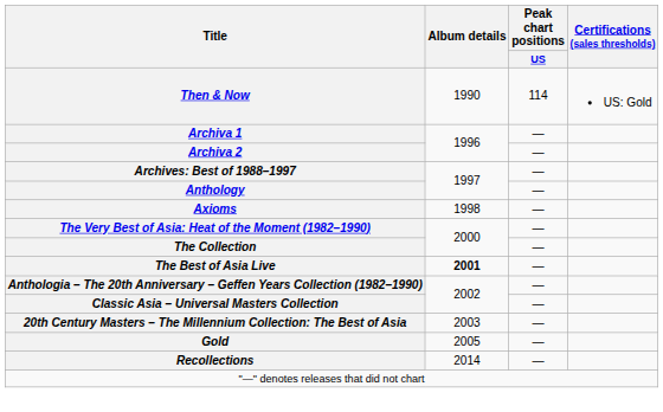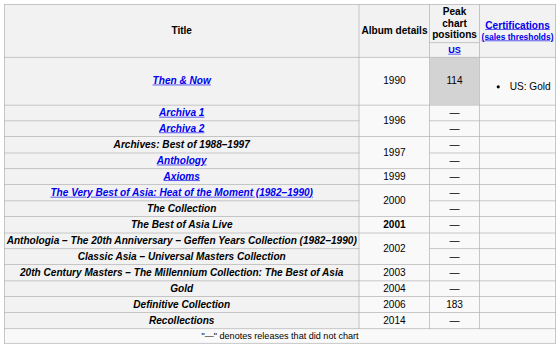Then & Now | Peak chart positions / US: no background -> lightgrey background
Axioms | Album details: 1998 -> 1999
Gold | Album details: 2005 -> 2004
+ row: Definitive Collection | 2006 | 183
